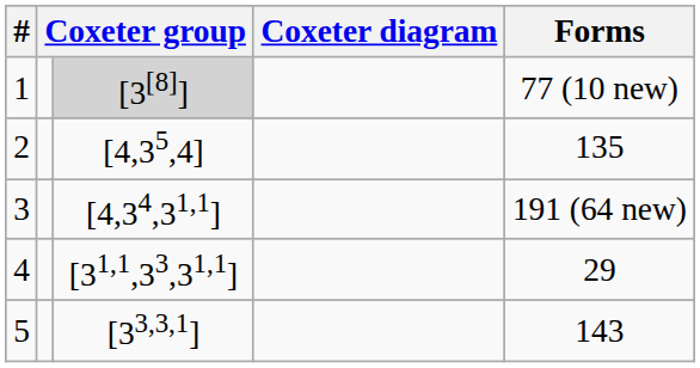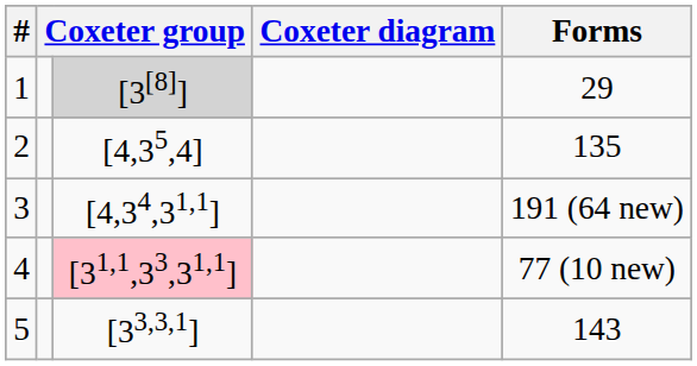1 | Forms: 77 (10 new) -> 29
4 | column 3: no background -> pink background
4 | Forms: 29 -> 77 (10 new)
